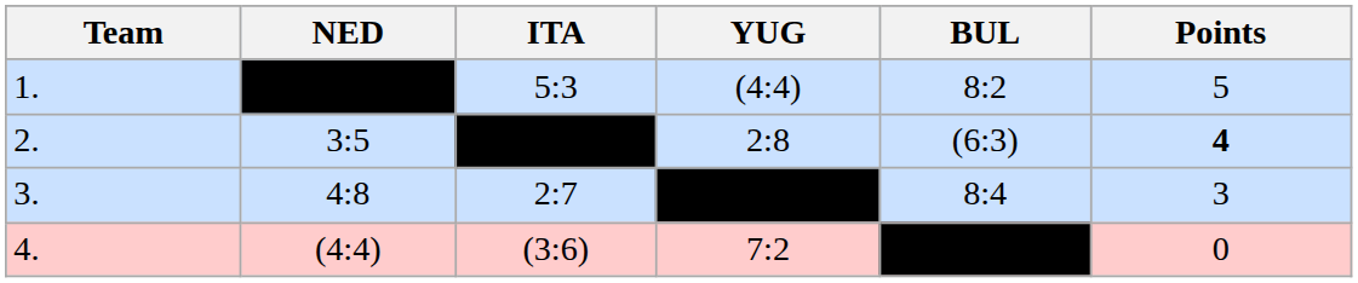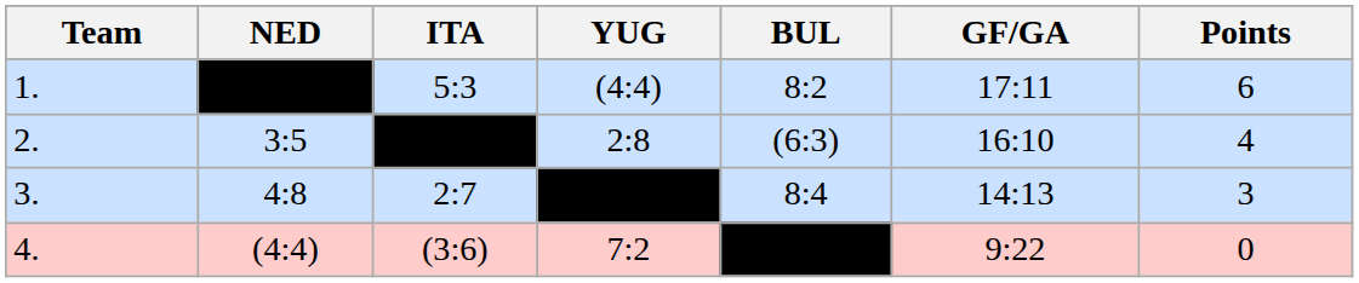+ column: GF/GA | 17:11 | 16:10 | 14:13 | 9:22
1. | Points: 5 -> 6
2. | Points: bold -> normal
